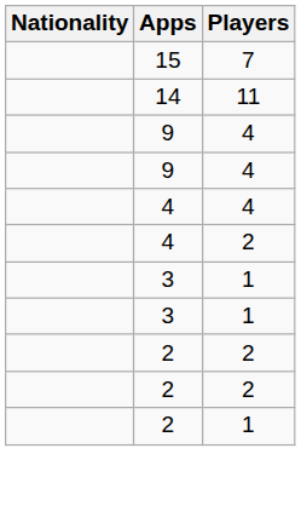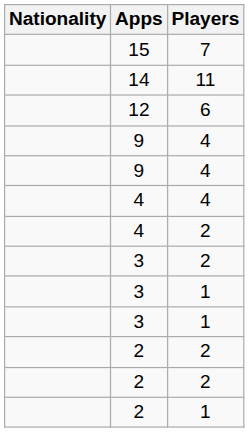+ row: 12 | 6
+ row: 3 | 2
